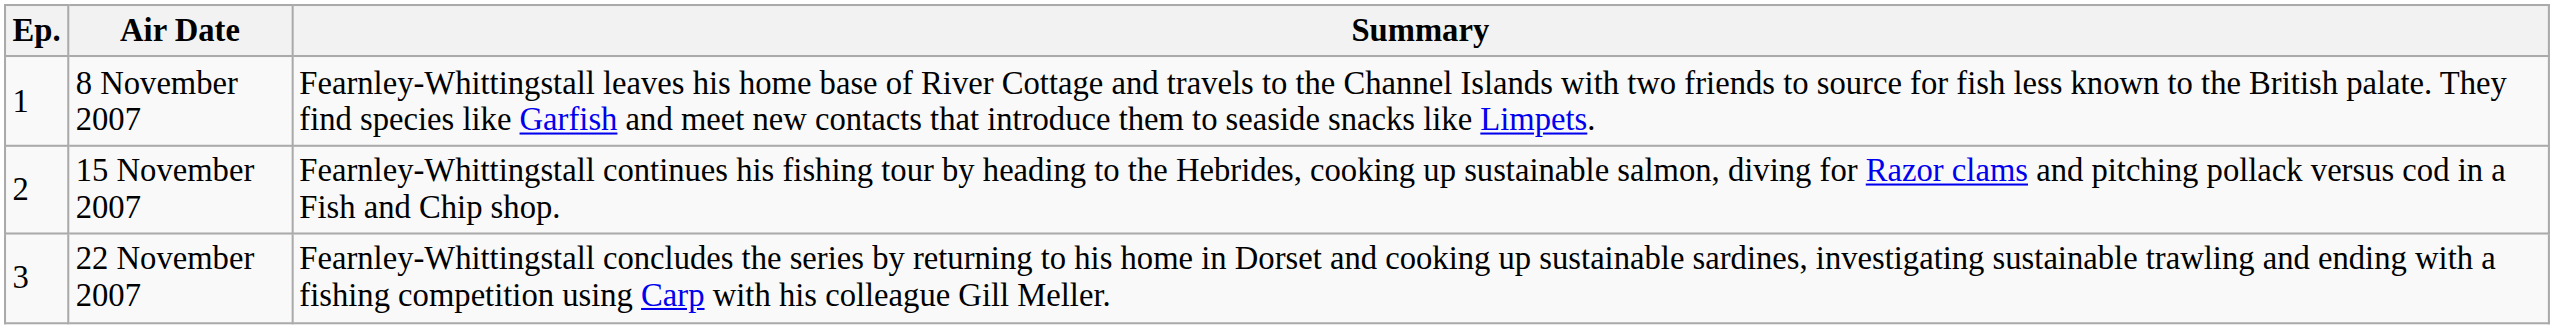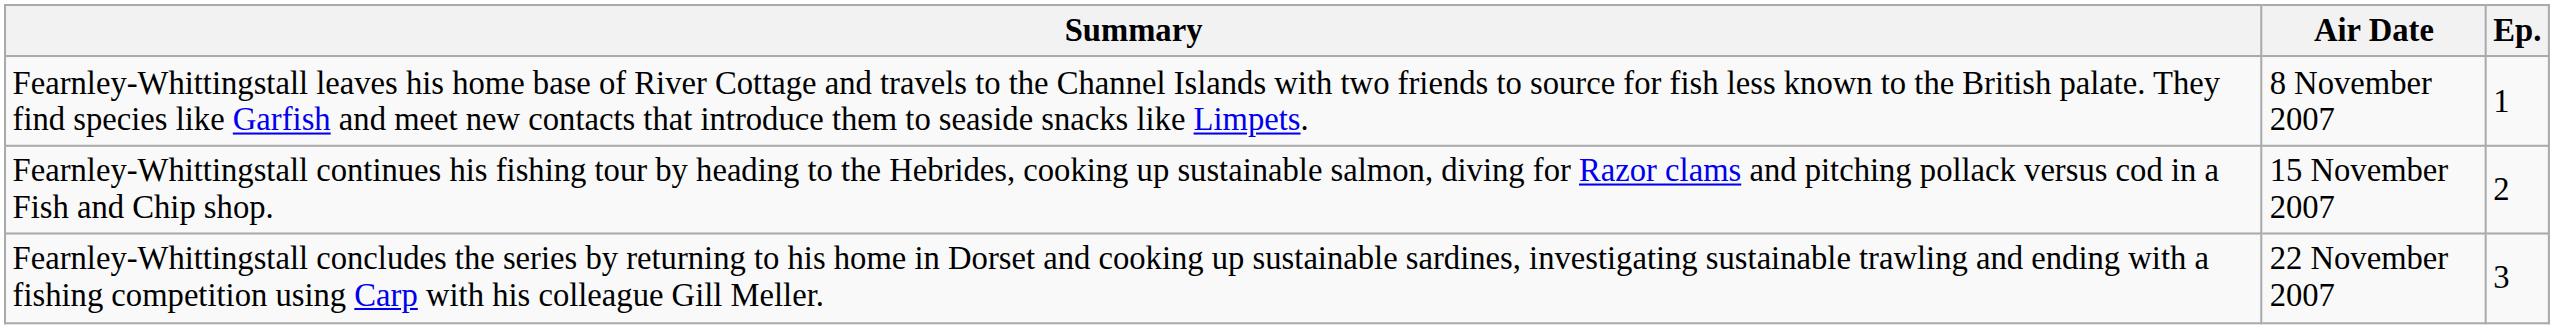columns swapped: Ep. <-> Summary
